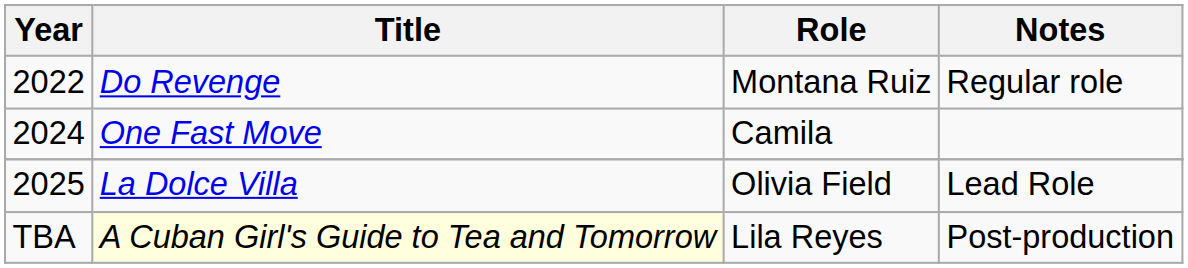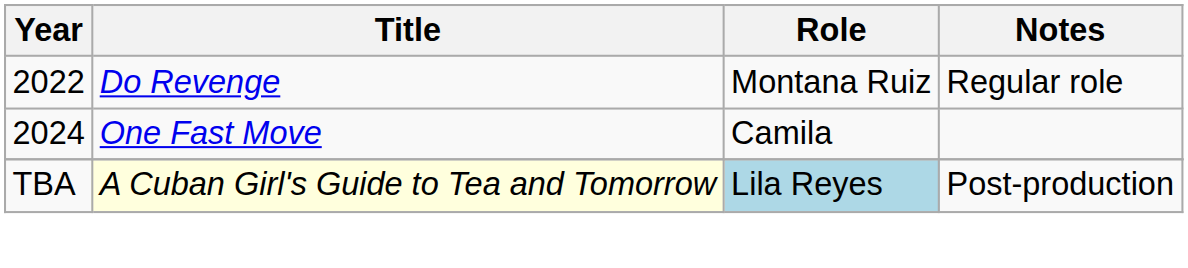- row: 2025 | La Dolce Villa | Olivia Field | Lead Role
A Cuban Girl's Guide to Tea and Tomorrow | Role: no background -> lightblue background
